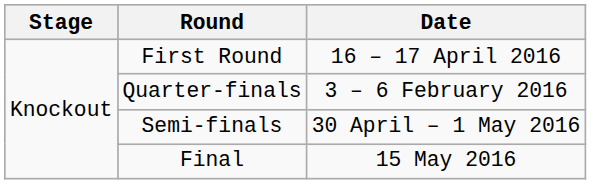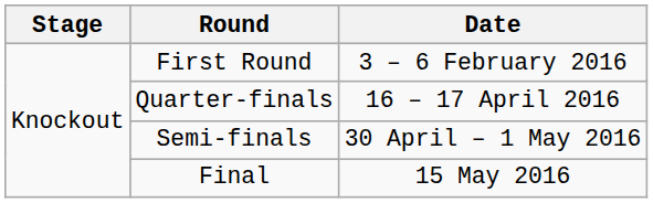First Round | Date: 16 – 17 April 2016 -> 3 – 6 February 2016
Quarter-finals | Date: 3 – 6 February 2016 -> 16 – 17 April 2016
